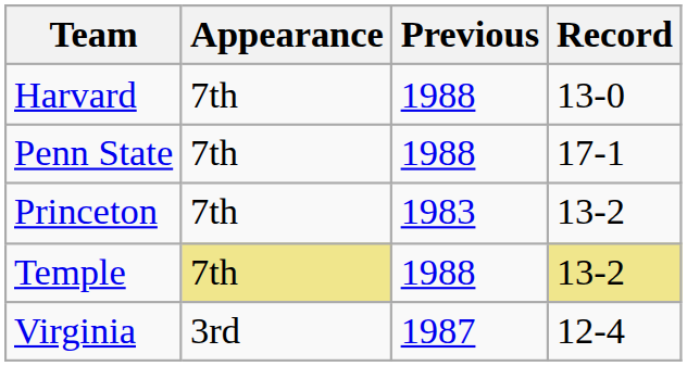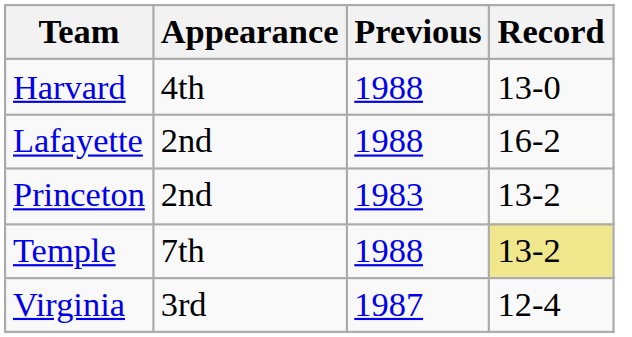Harvard | Appearance: 7th -> 4th
+ row: Lafayette | 2nd | 1988 | 16-2
- row: Penn State | 7th | 1988 | 17-1
Princeton | Appearance: 7th -> 2nd
Temple | Appearance: khaki background -> no background
